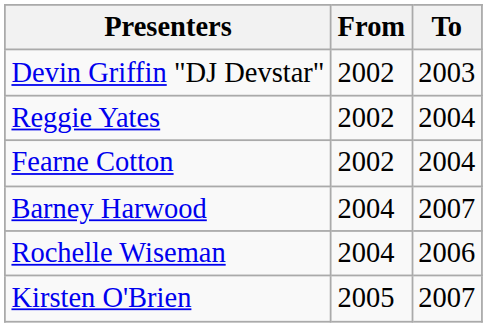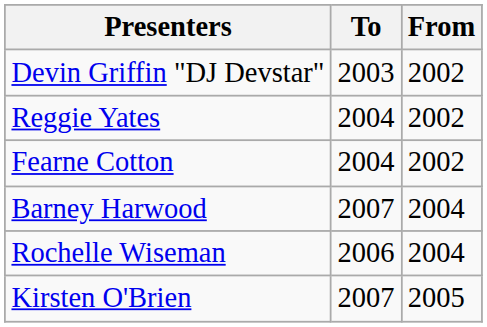columns swapped: From <-> To
